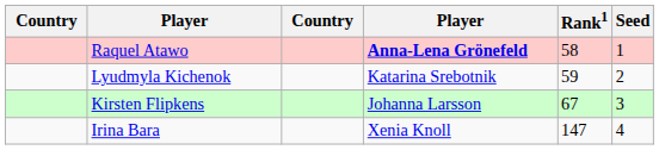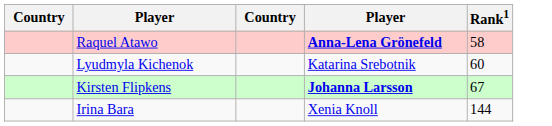- column: Seed | 1 | 2 | 3 | 4
Lyudmyla Kichenok | Rank1: 59 -> 60
Kirsten Flipkens | column 4: normal -> bold
Irina Bara | Rank1: 147 -> 144
